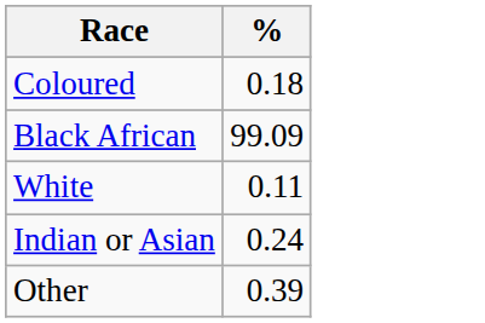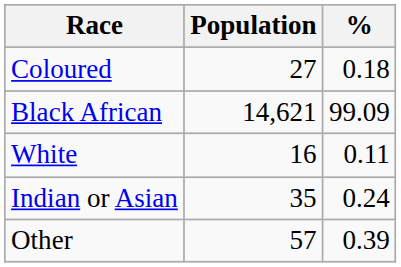+ column: Population | 27 | 14,621 | 16 | 35 | 57
